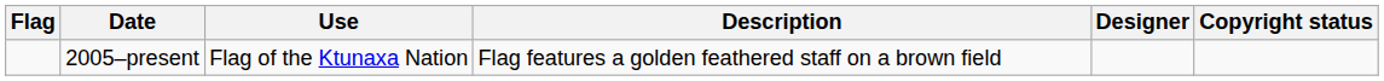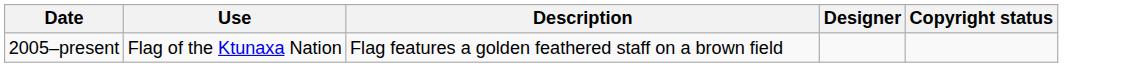- column: Flag
